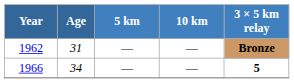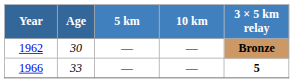1962 | Age: 31 -> 30
1966 | Age: 34 -> 33
